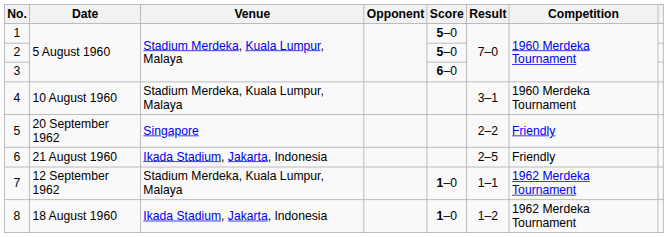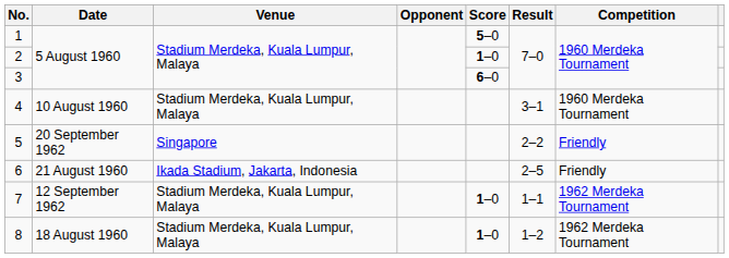2 | Score: 5–0 -> 1–0
8 | Venue: Ikada Stadium, Jakarta, Indonesia -> Stadium Merdeka, Kuala Lumpur, Malaya
